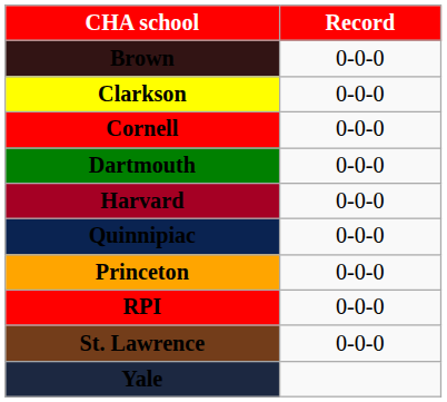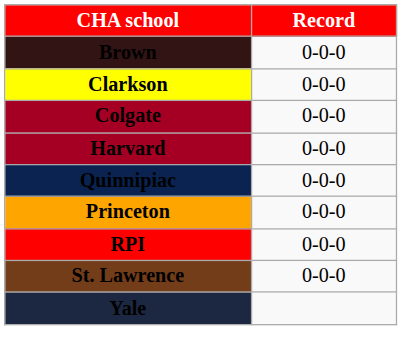+ row: Colgate | 0-0-0
- row: Cornell | 0-0-0
- row: Dartmouth | 0-0-0
